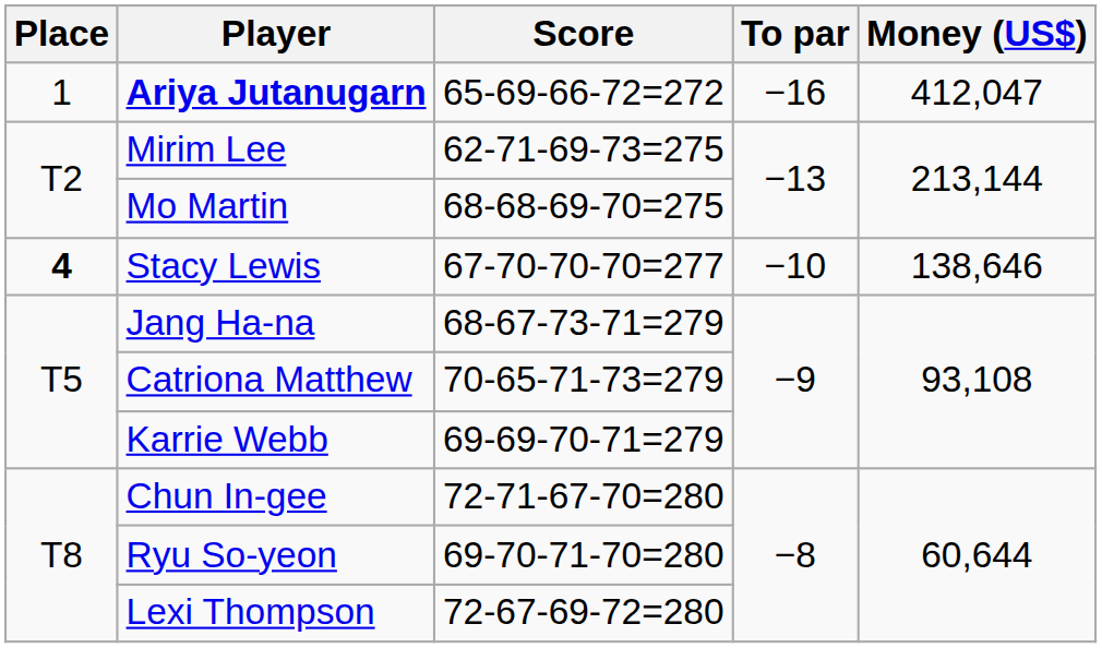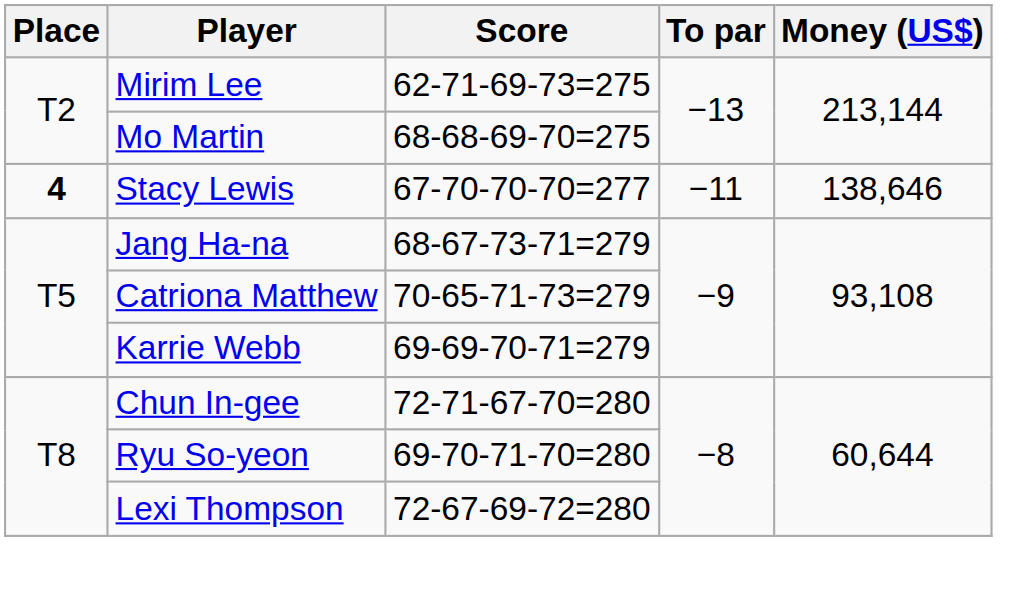- row: 1 | Ariya Jutanugarn | 65-69-66-72=272 | −16 | 412,047
Stacy Lewis | To par: −10 -> −11
